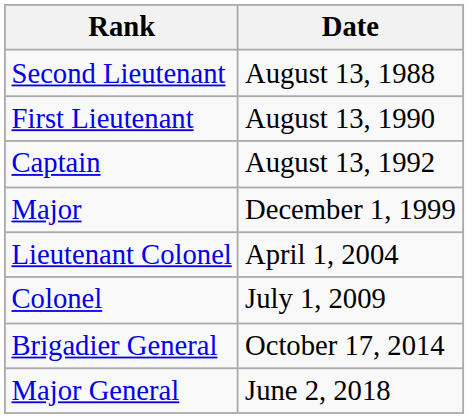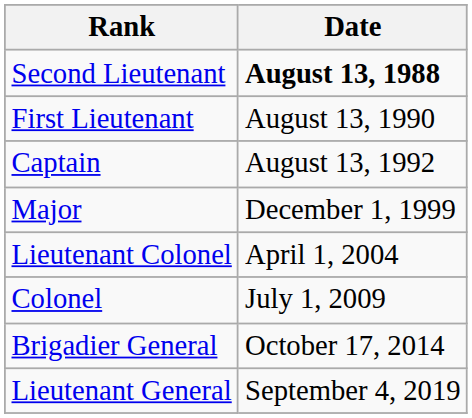Second Lieutenant | Date: normal -> bold
- row: Major General | June 2, 2018
+ row: Lieutenant General | September 4, 2019
